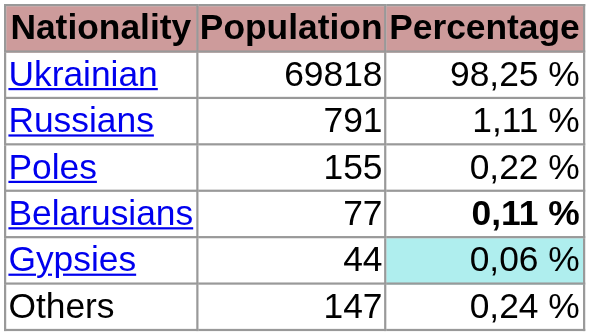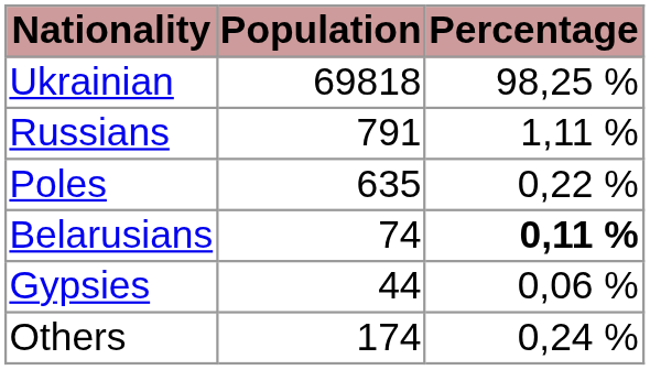Poles | Population: 155 -> 635
Belarusians | Population: 77 -> 74
Gypsies | Percentage: paleturquoise background -> no background
Others | Population: 147 -> 174
